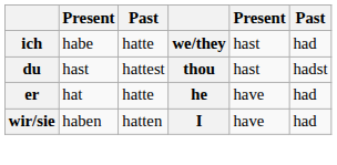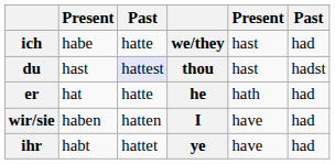du | column 3: no background -> lavender background
er | column 5: have -> hath
+ row: ihr | habt | hattet | ye | have | had
